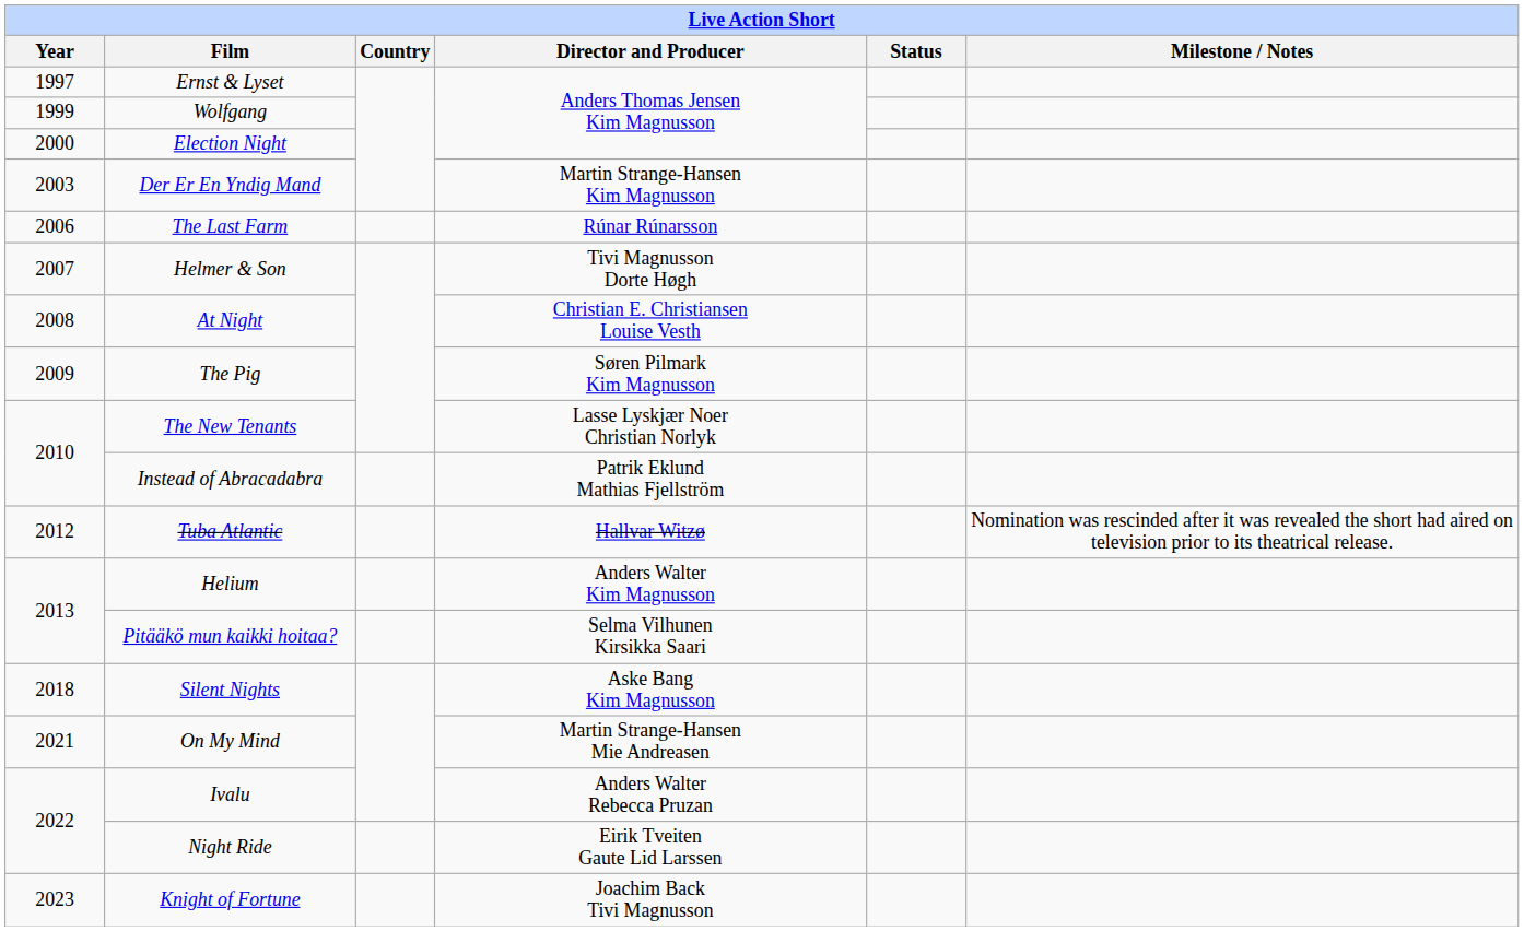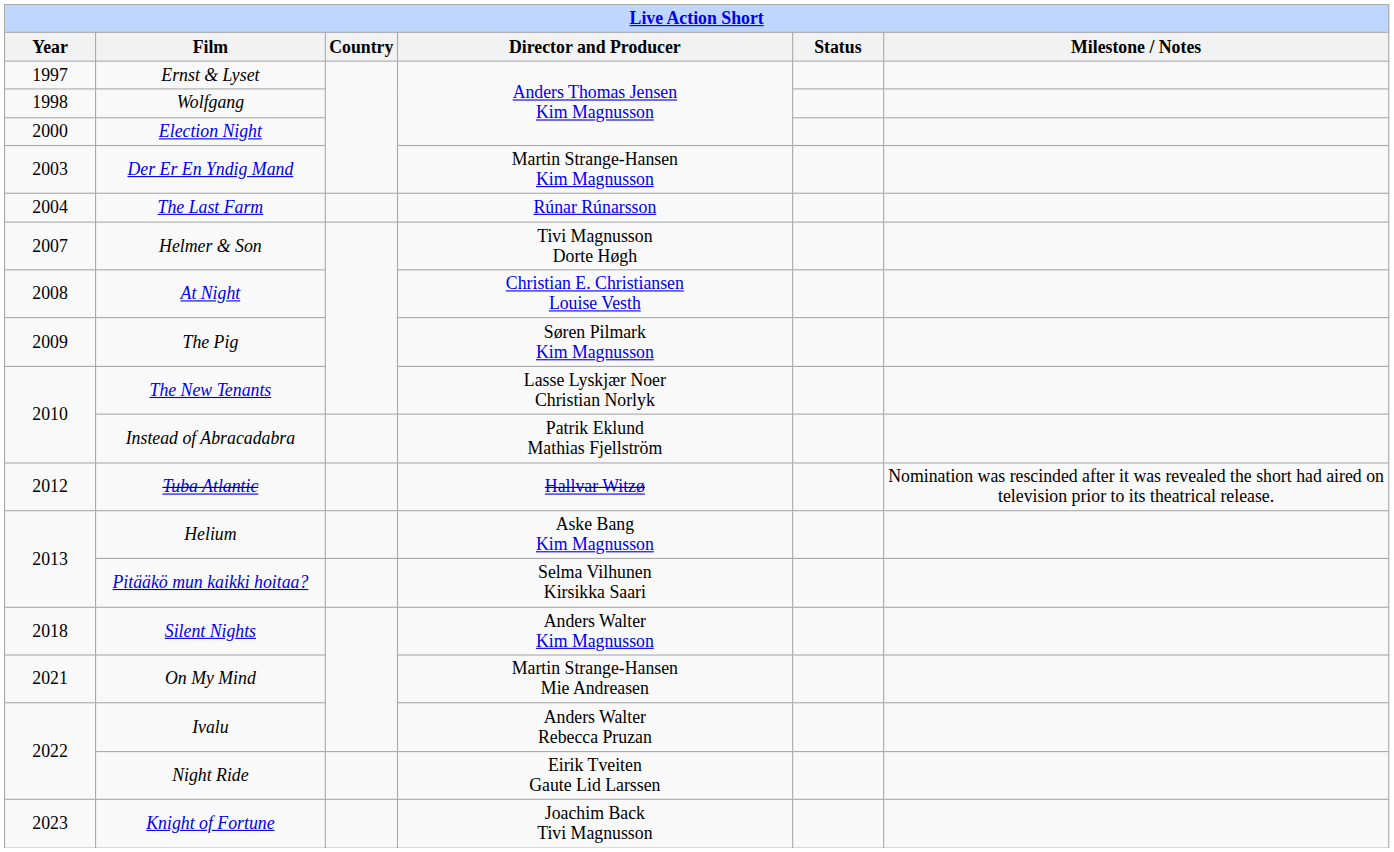Wolfgang | Year: 1999 -> 1998
The Last Farm | Year: 2006 -> 2004
Helium | Director and Producer: Anders Walter Kim Magnusson -> Aske Bang Kim Magnusson
Silent Nights | Director and Producer: Aske Bang Kim Magnusson -> Anders Walter Kim Magnusson
